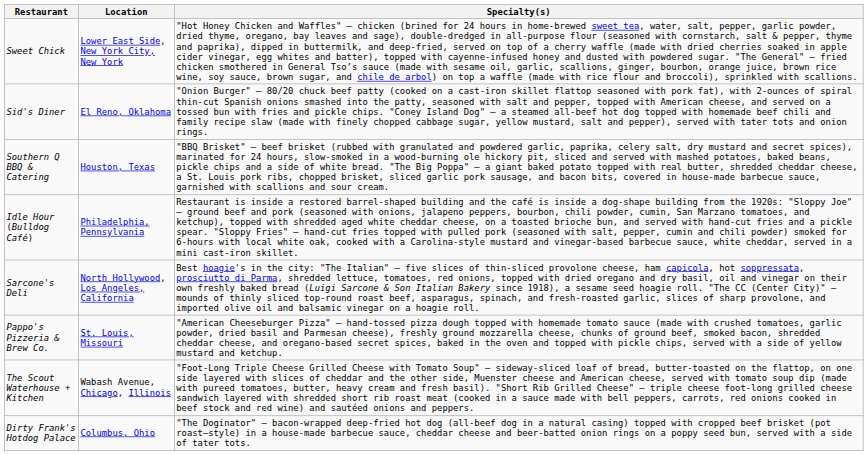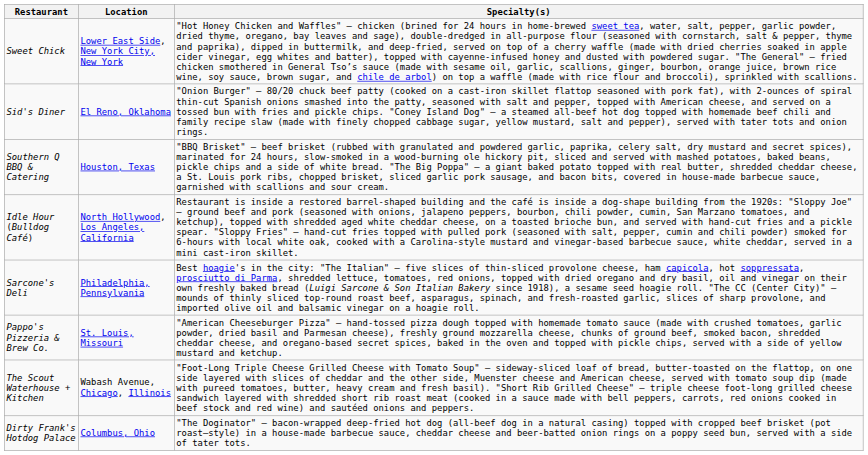Idle Hour (Bulldog Café) | Location: Philadelphia, Pennsylvania -> North Hollywood, Los Angeles, California
Sarcone's Deli | Location: North Hollywood, Los Angeles, California -> Philadelphia, Pennsylvania
